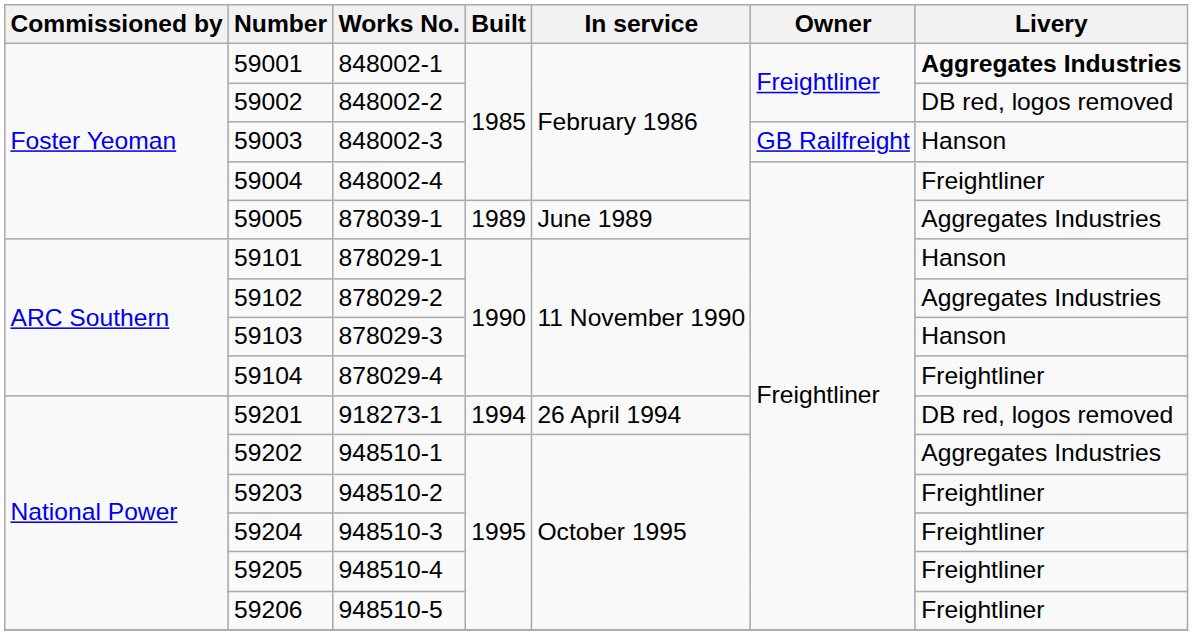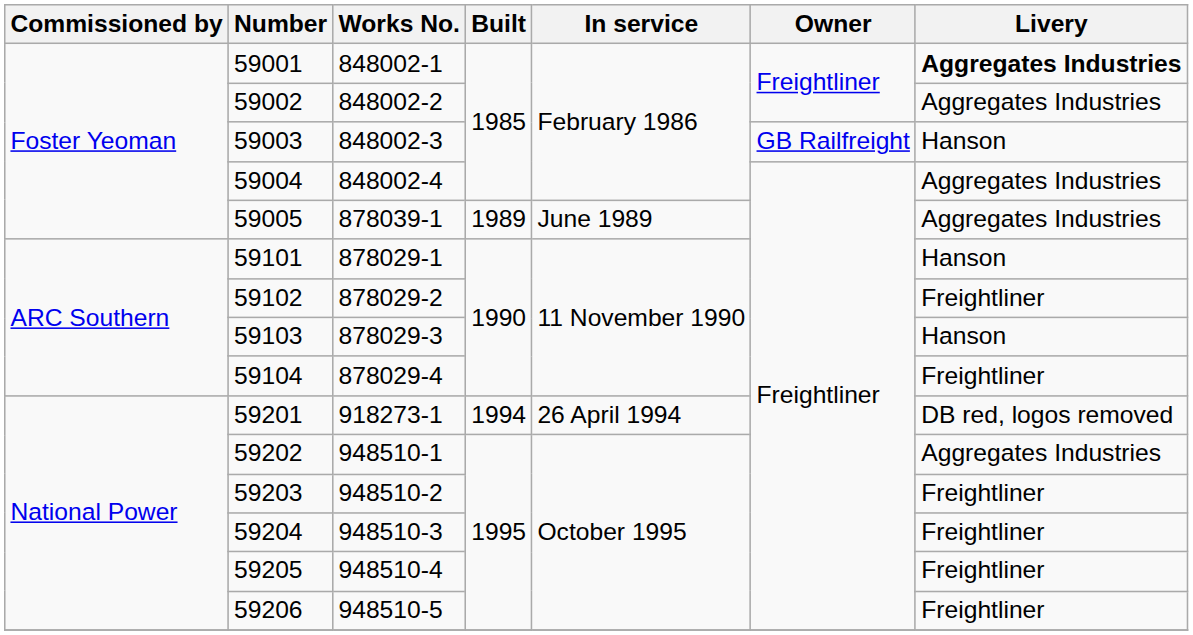59002 | Livery: DB red, logos removed -> Aggregates Industries
59004 | Livery: Freightliner -> Aggregates Industries
59102 | Livery: Aggregates Industries -> Freightliner
